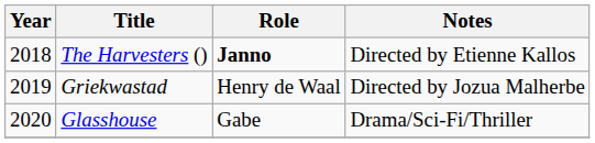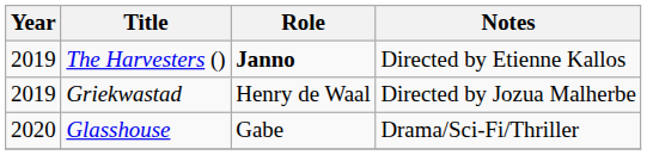The Harvesters () | Year: 2018 -> 2019
